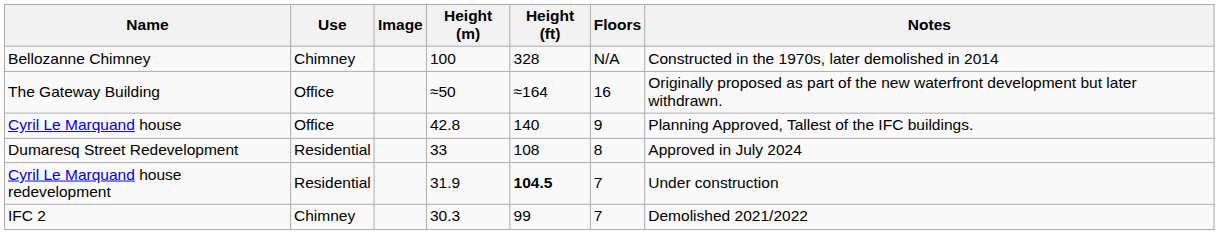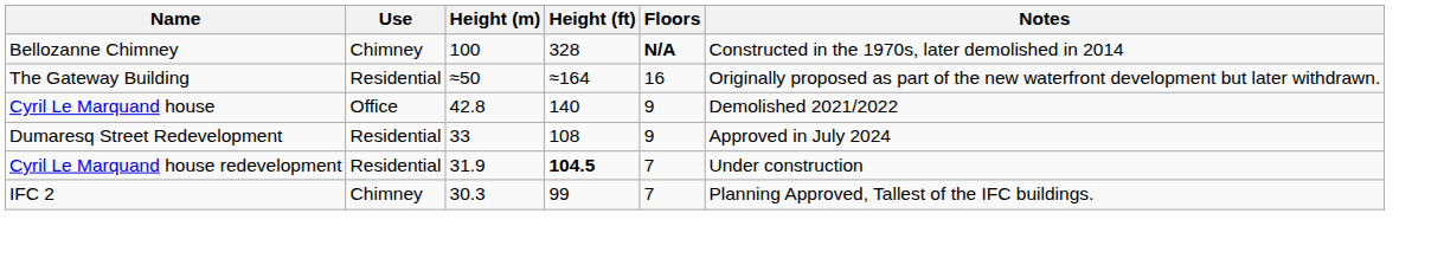- column: Image
Bellozanne Chimney | Floors: normal -> bold
The Gateway Building | Use: Office -> Residential
Cyril Le Marquand house | Notes: Planning Approved, Tallest of the IFC buildings. -> Demolished 2021/2022
Dumaresq Street Redevelopment | Floors: 8 -> 9
IFC 2 | Notes: Demolished 2021/2022 -> Planning Approved, Tallest of the IFC buildings.
